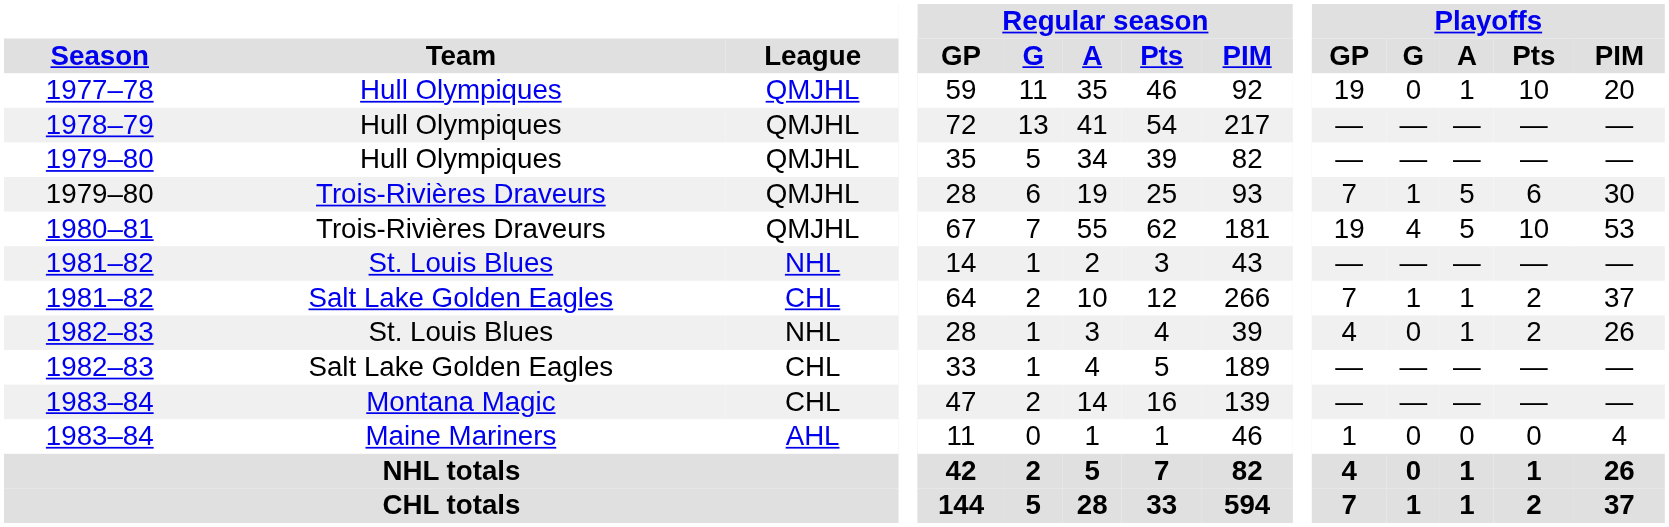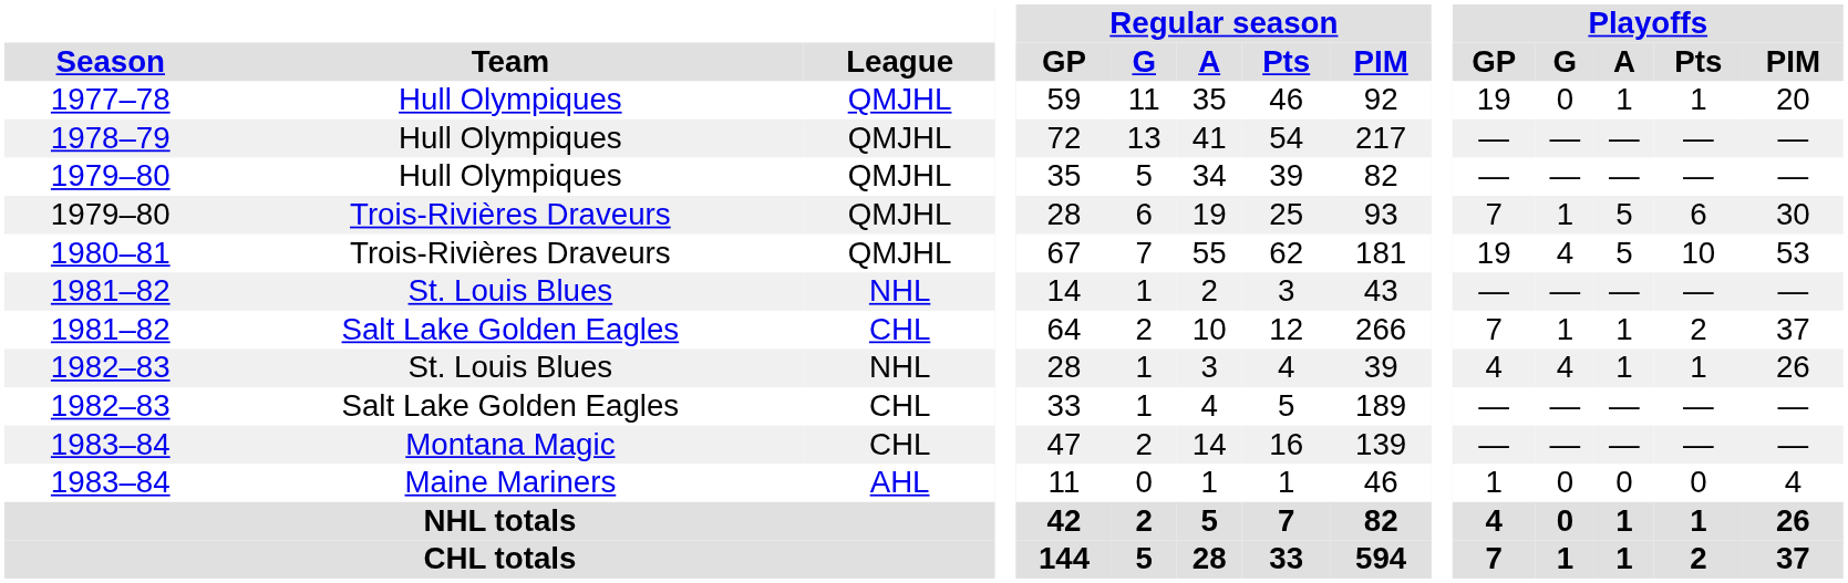1977–78 | Playoffs / Pts: 10 -> 1
1982–83 / St. Louis Blues | Playoffs / G: 0 -> 4
1982–83 / St. Louis Blues | Playoffs / Pts: 2 -> 1
